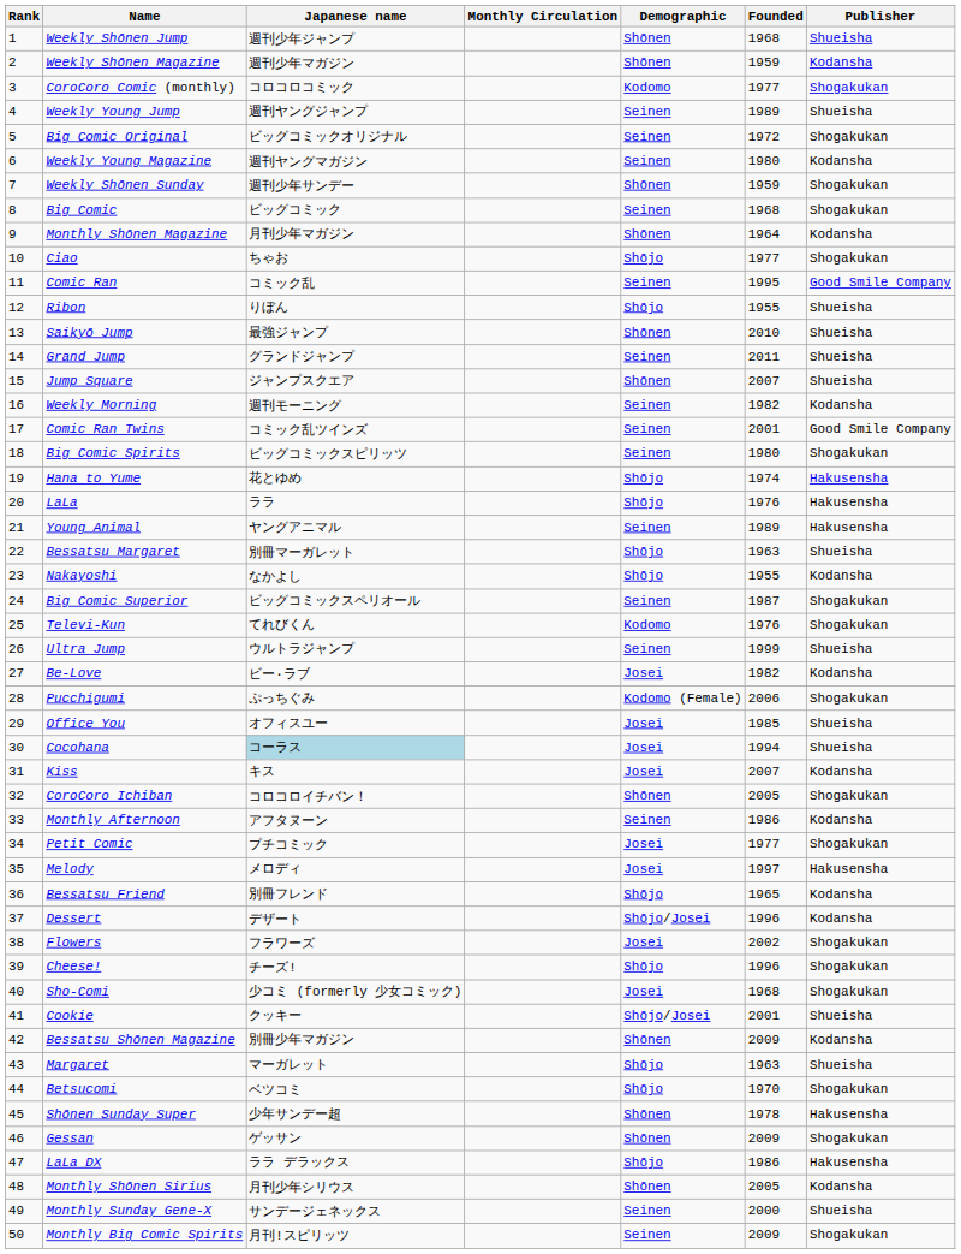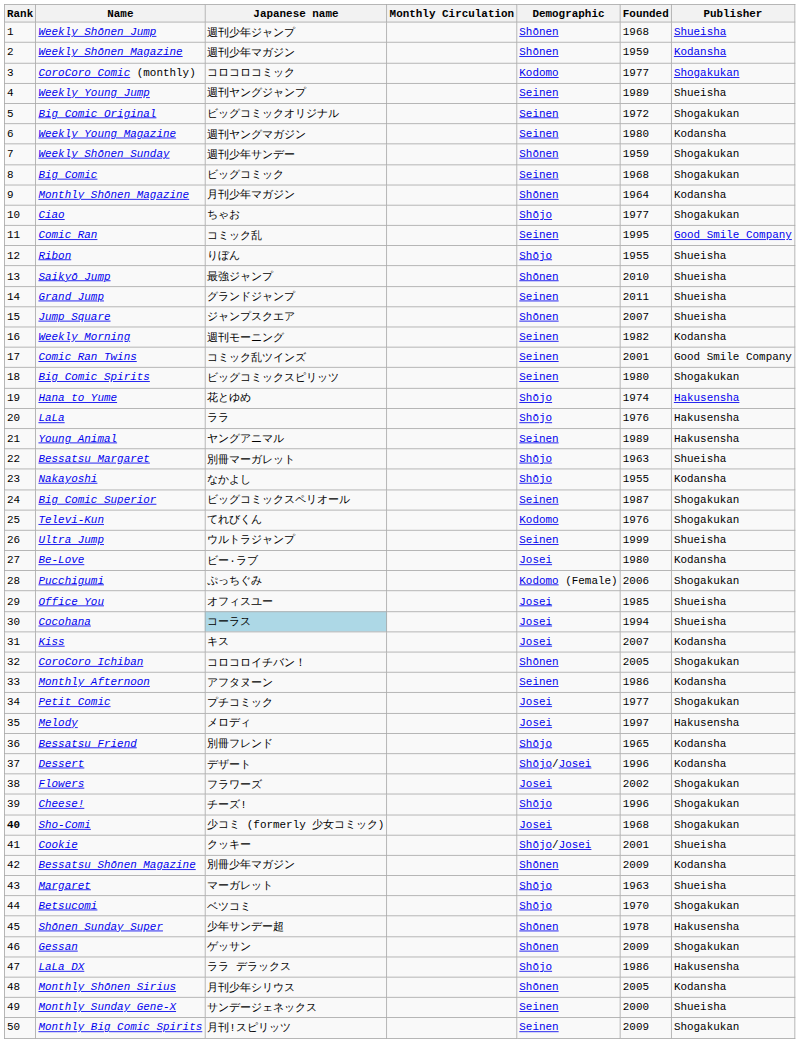Be-Love | Founded: 1982 -> 1980
Sho-Comi | Rank: normal -> bold
